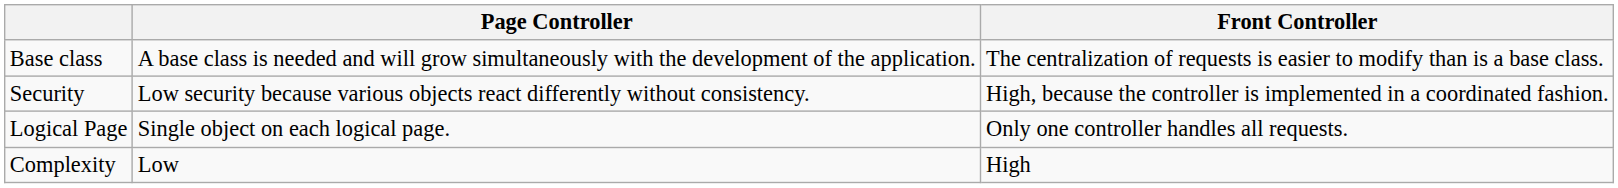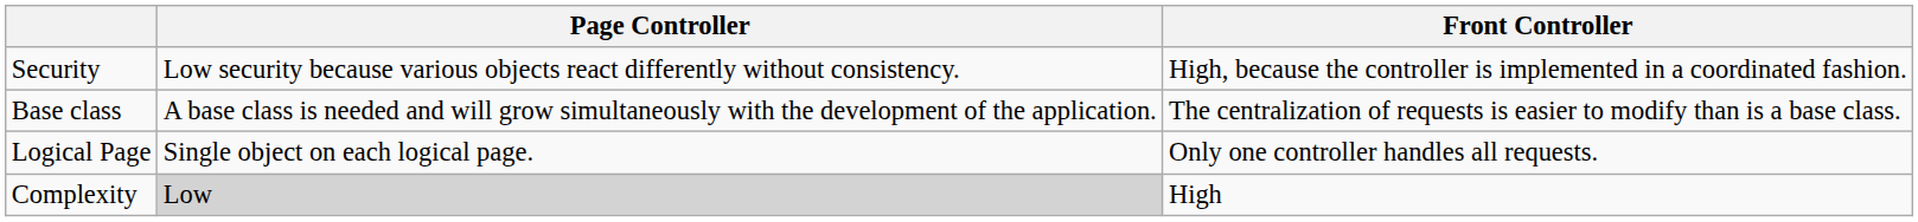rows swapped: Base class <-> Security
Complexity | Page Controller: no background -> lightgrey background
